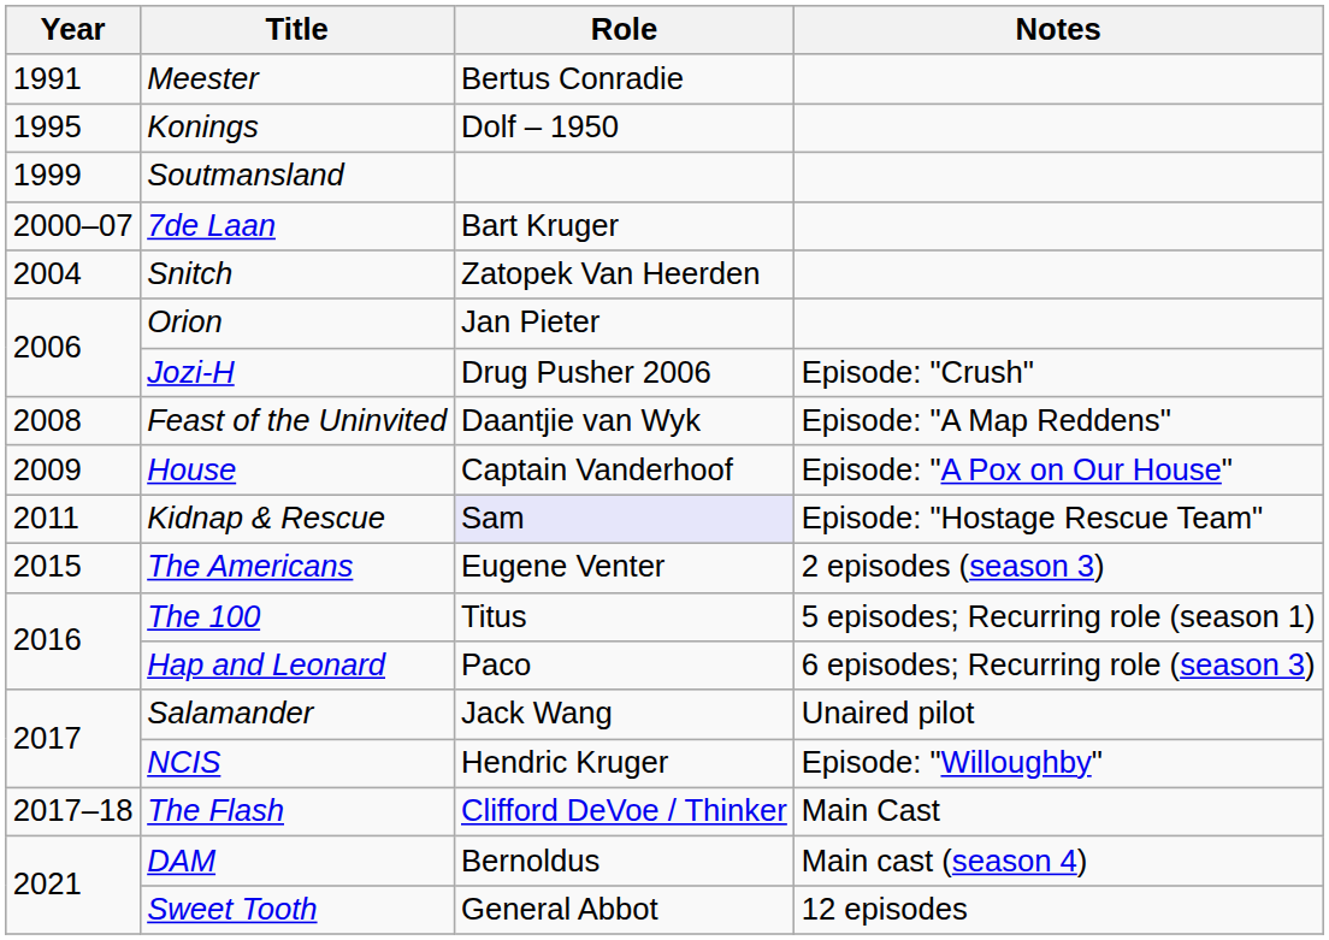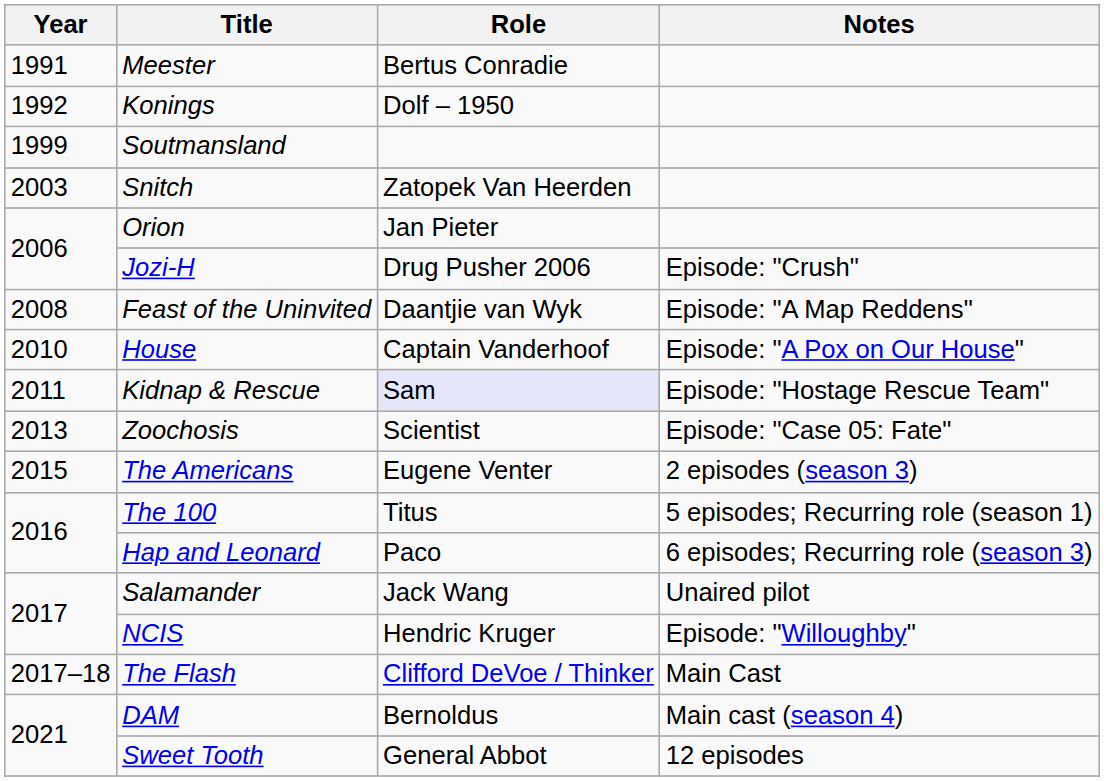Konings | Year: 1995 -> 1992
- row: 2000–07 | 7de Laan | Bart Kruger
Snitch | Year: 2004 -> 2003
House | Year: 2009 -> 2010
+ row: 2013 | Zoochosis | Scientist | Episode: "Case 05: Fate"
